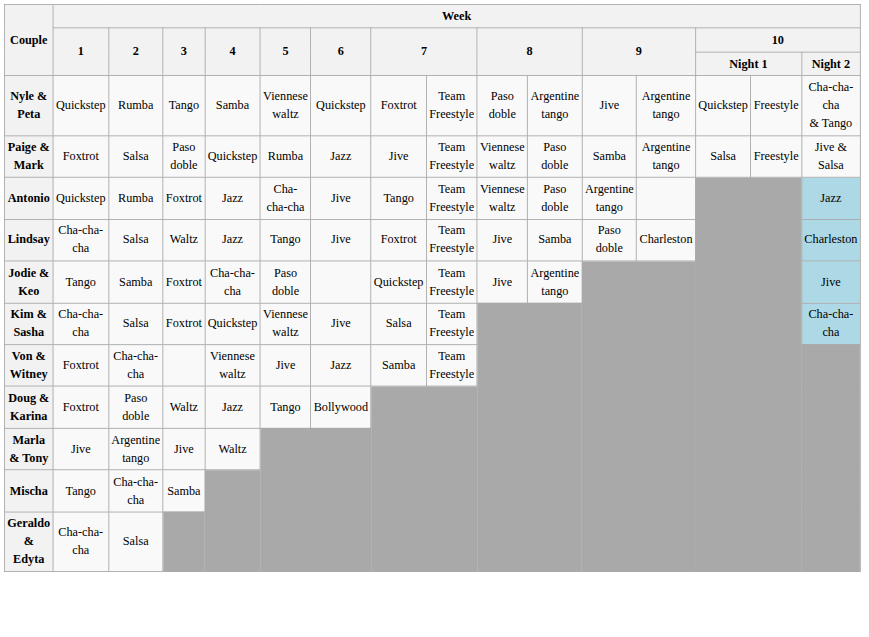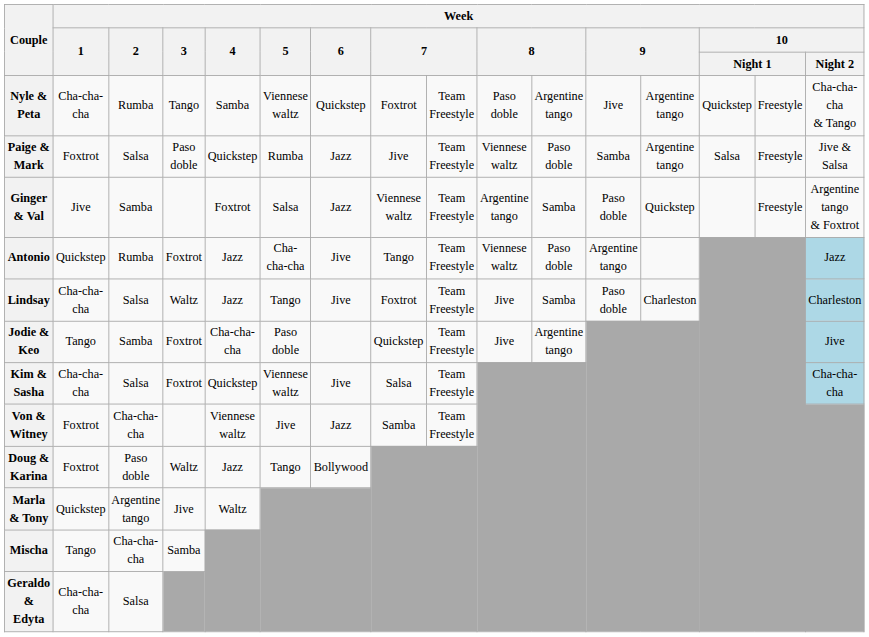Nyle & Peta | Week / 1: Quickstep -> Cha-cha-cha
+ row: Ginger & Val | Jive | Samba | Foxtrot | Salsa | Jazz | Viennese waltz | Team Freestyle | Argentine tango | Samba | Paso doble | Quickstep | Freestyle | Argentine tango & Foxtrot
Marla & Tony | Week / 1: Jive -> Quickstep
